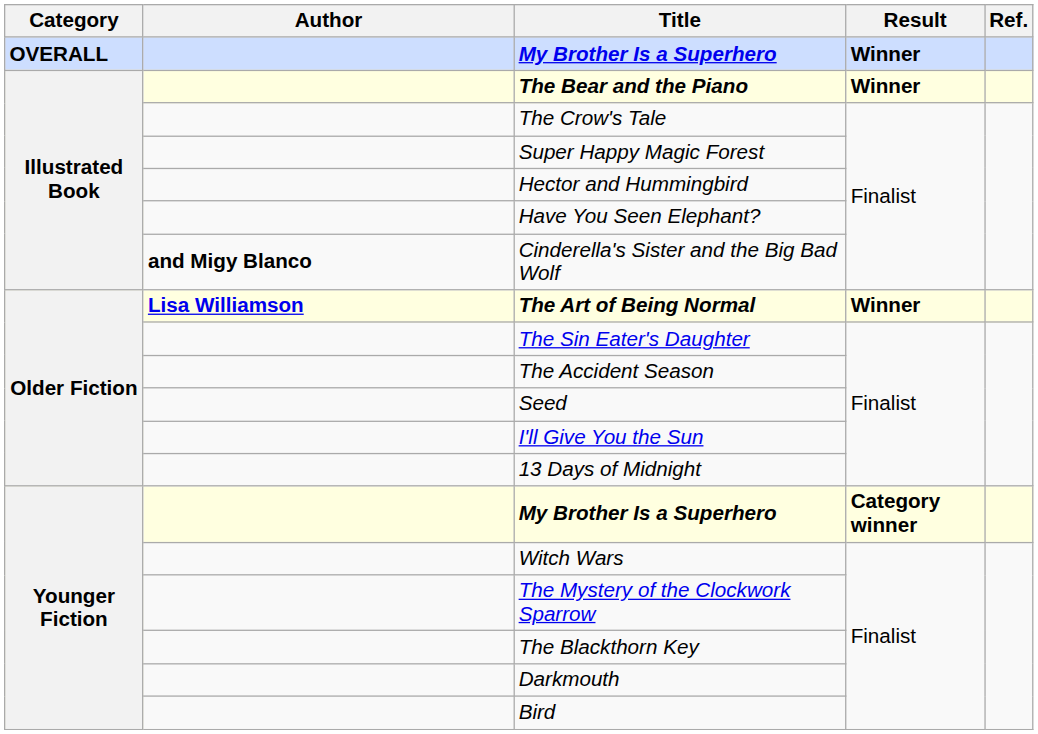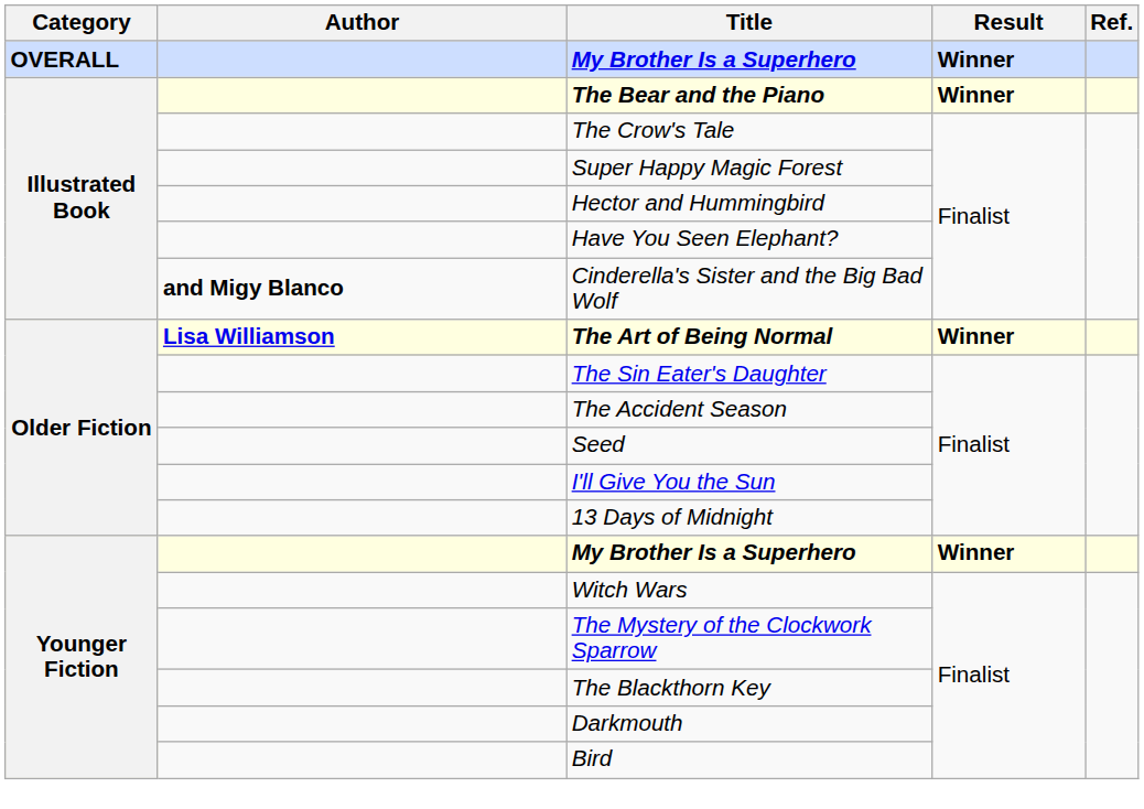Younger Fiction / My Brother Is a Superhero | Result: Category winner -> Winner
